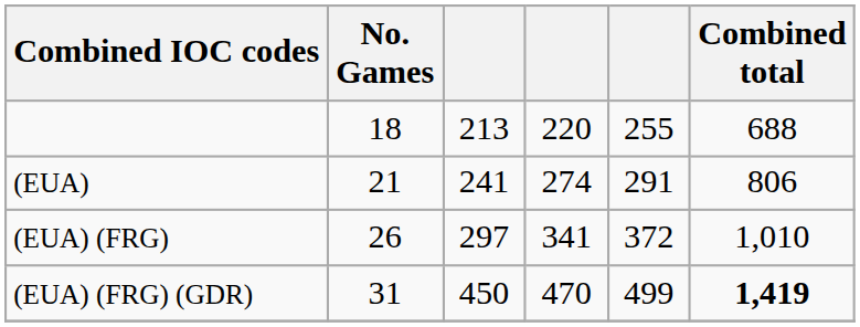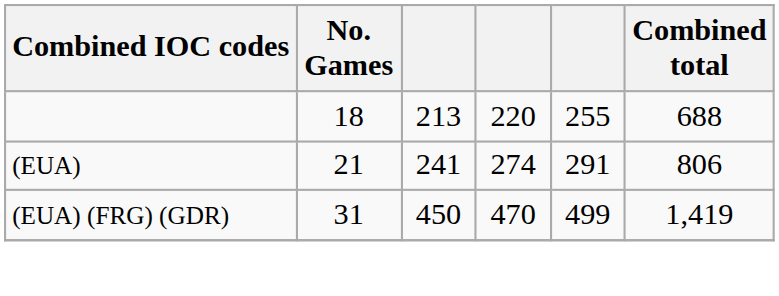- row: (EUA) (FRG) | 26 | 297 | 341 | 372 | 1,010
(EUA) (FRG) (GDR) | Combined total: bold -> normal
